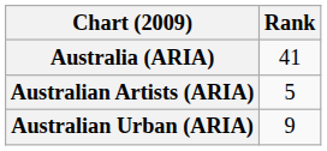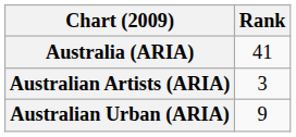Australian Artists (ARIA) | Rank: 5 -> 3
